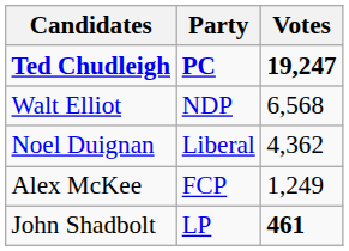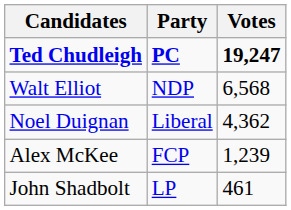Alex McKee | Votes: 1,249 -> 1,239
John Shadbolt | Votes: bold -> normal
